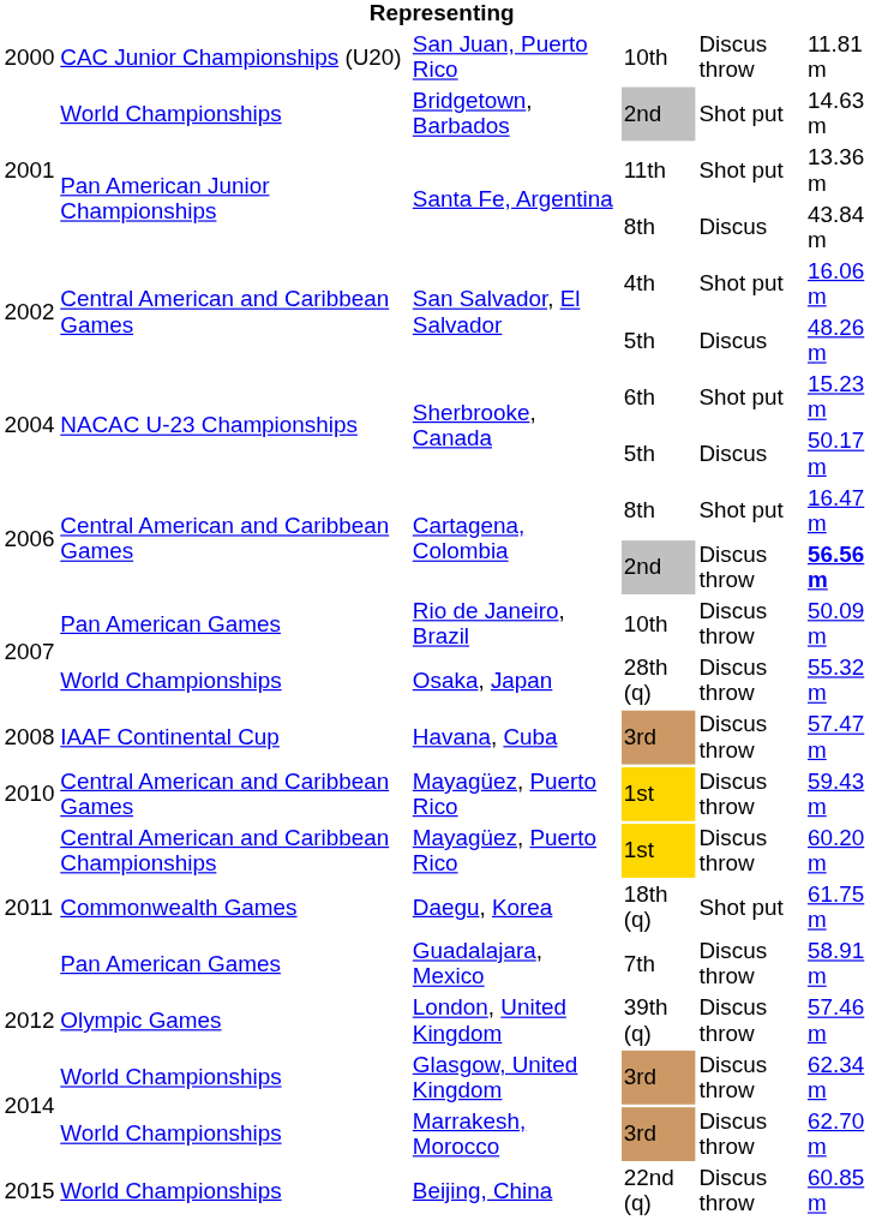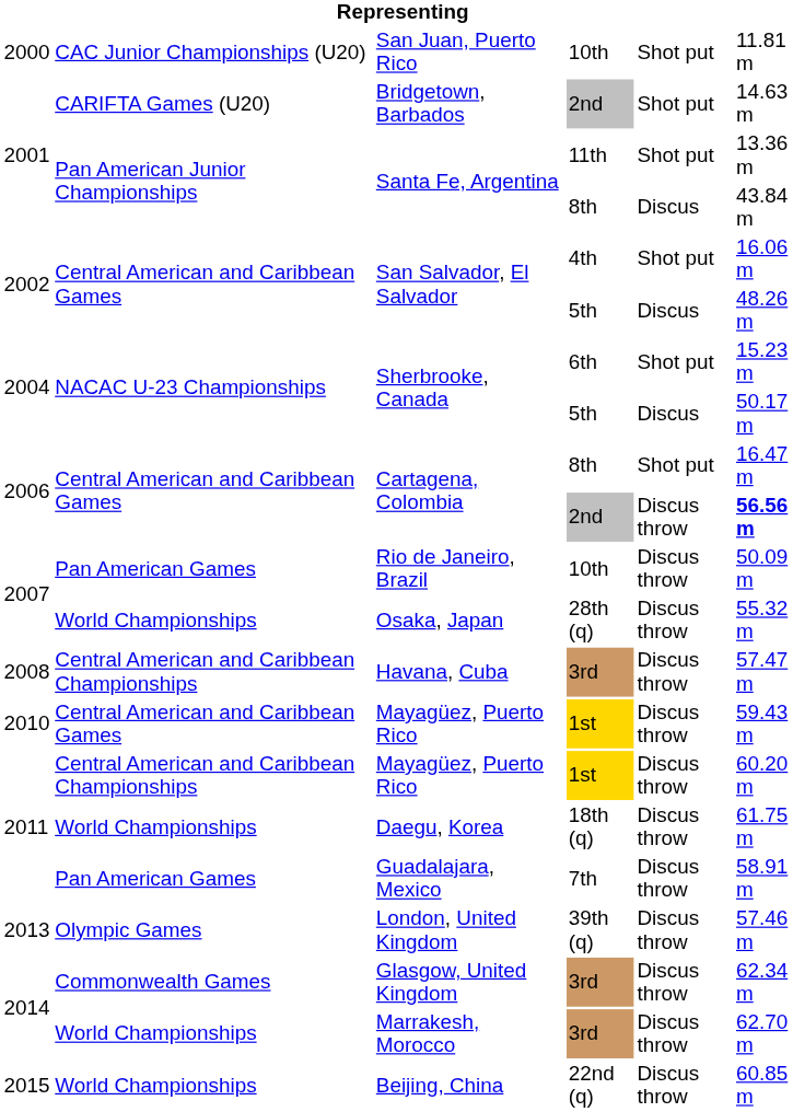San Juan, Puerto Rico | column 5: Discus throw -> Shot put
Bridgetown, Barbados | column 2: World Championships -> CARIFTA Games (U20)
Havana, Cuba | column 2: IAAF Continental Cup -> Central American and Caribbean Championships
Daegu, Korea | column 2: Commonwealth Games -> World Championships
Daegu, Korea | column 5: Shot put -> Discus throw
London, United Kingdom | column 1: 2012 -> 2013
Glasgow, United Kingdom | column 2: World Championships -> Commonwealth Games
